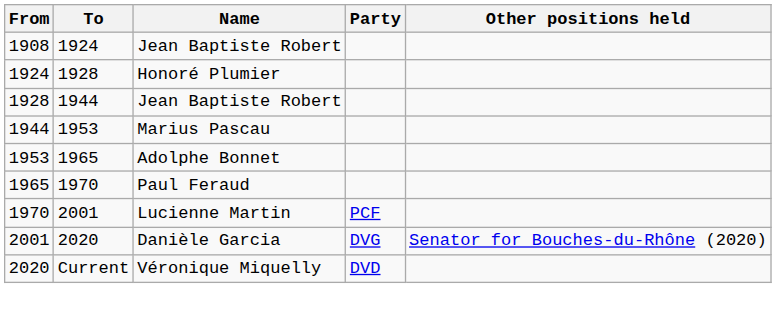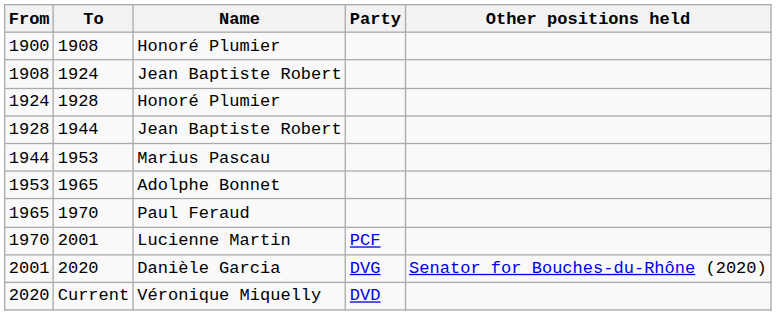+ row: 1900 | 1908 | Honoré Plumier
